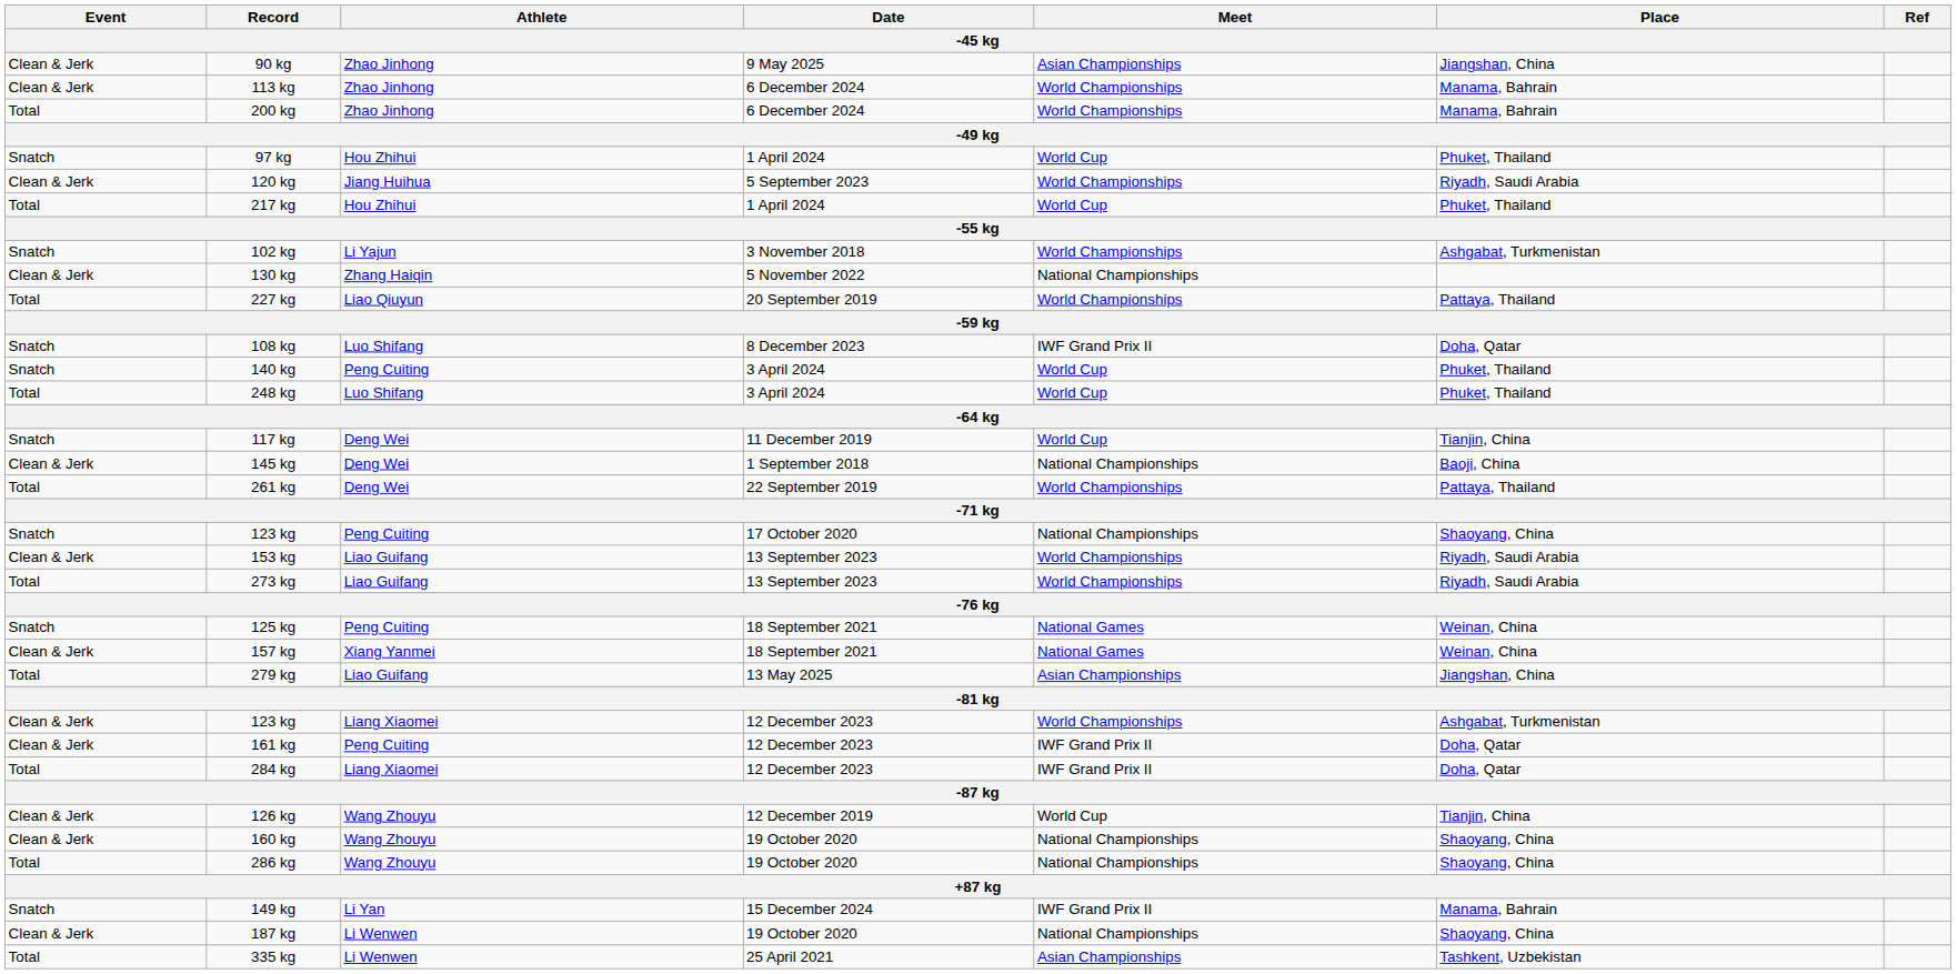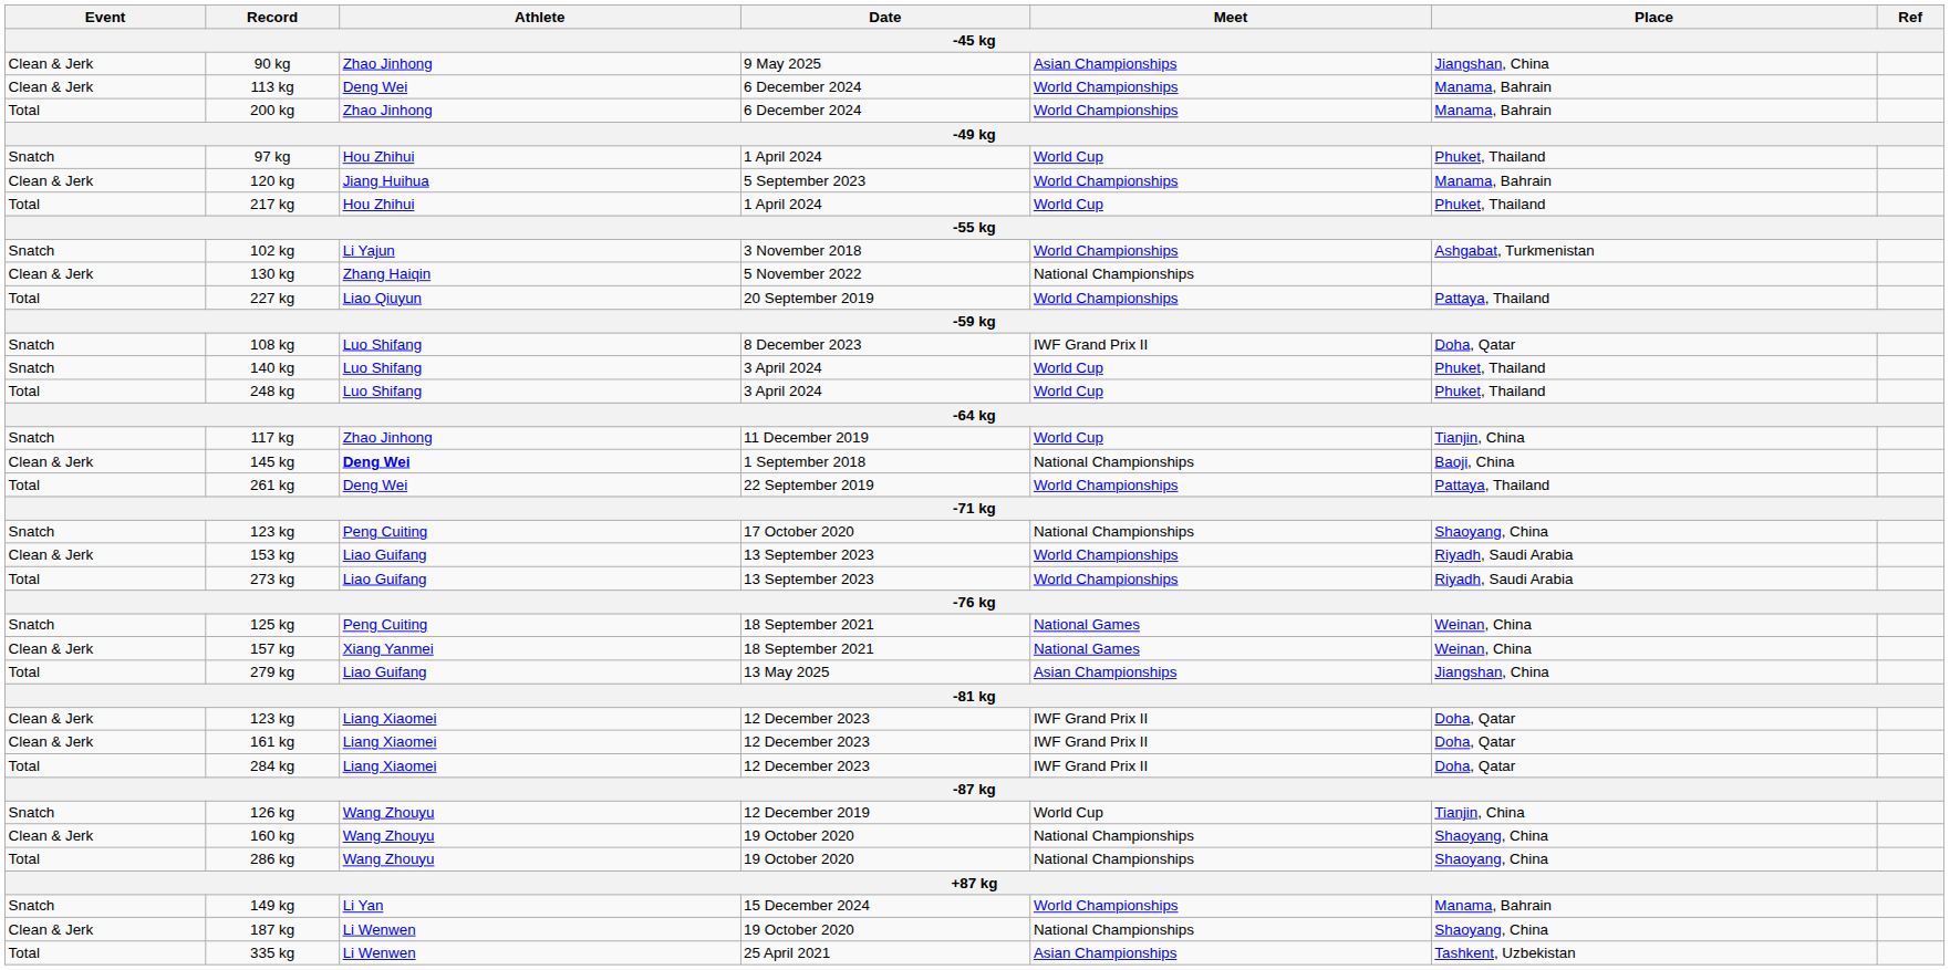113 kg | Athlete: Zhao Jinhong -> Deng Wei
120 kg | Place: Riyadh, Saudi Arabia -> Manama, Bahrain
140 kg | Athlete: Peng Cuiting -> Luo Shifang
117 kg | Athlete: Deng Wei -> Zhao Jinhong
145 kg | Athlete: normal -> bold
123 kg / 12 December 2023 | Meet: World Championships -> IWF Grand Prix II
123 kg / 12 December 2023 | Place: Ashgabat, Turkmenistan -> Doha, Qatar
161 kg | Athlete: Peng Cuiting -> Liang Xiaomei
126 kg | Event: Clean & Jerk -> Snatch
149 kg | Meet: IWF Grand Prix II -> World Championships
